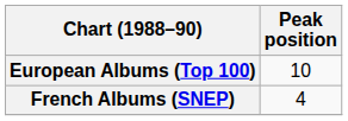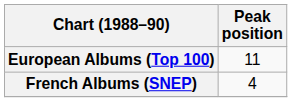European Albums (Top 100) | Peak position: 10 -> 11
